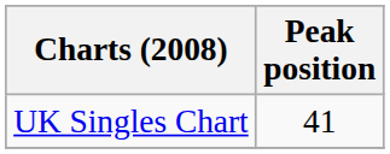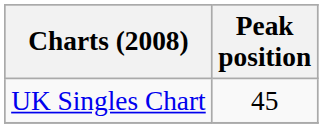UK Singles Chart | Peak position: 41 -> 45
